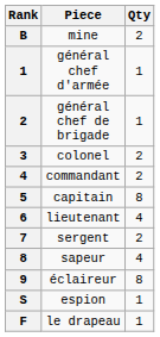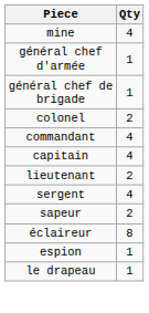- column: Rank | B | 1 | 2 | 3 | 4 | 5 | 6 | 7 | 8 | 9 | S | F
mine | Qty: 2 -> 4
commandant | Qty: 2 -> 4
capitain | Qty: 8 -> 4
lieutenant | Qty: 4 -> 2
sergent | Qty: 2 -> 4
sapeur | Qty: 4 -> 2
